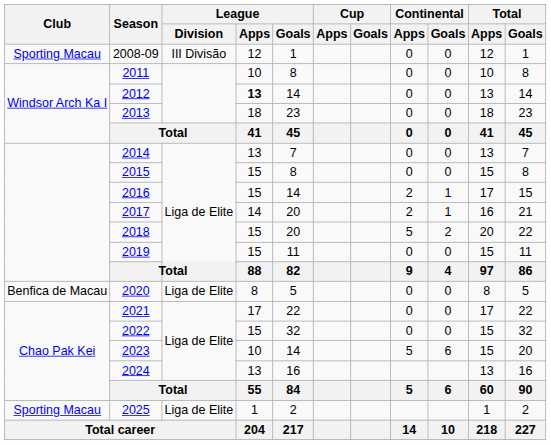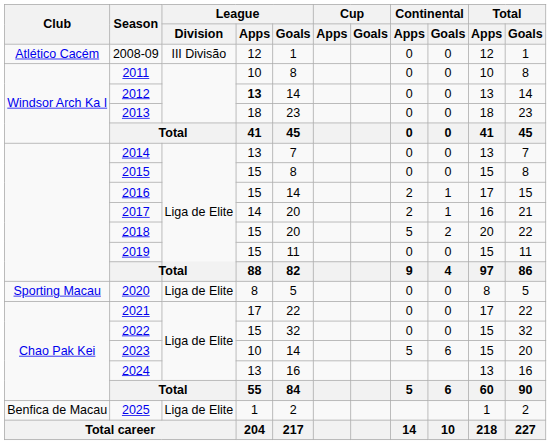2008-09 | Club: Sporting Macau -> Atlético Cacém
2020 | Club: Benfica de Macau -> Sporting Macau
2025 | Club: Sporting Macau -> Benfica de Macau
